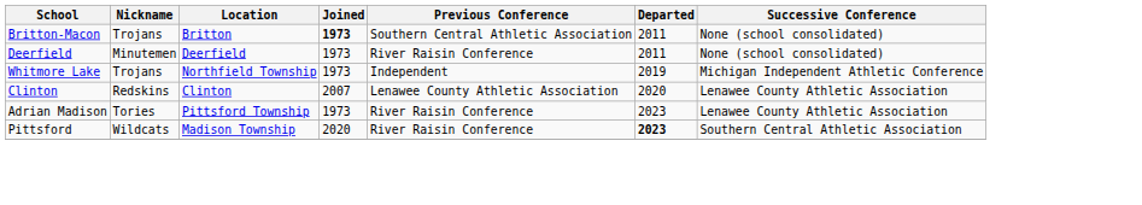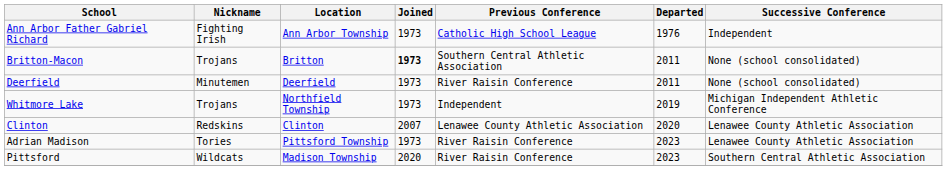+ row: Ann Arbor Father Gabriel Richard | Fighting Irish | Ann Arbor Township | 1973 | Catholic High School League | 1976 | Independent
Pittsford | Departed: bold -> normal
